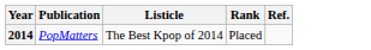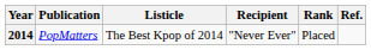+ column: Recipient | "Never Ever"
